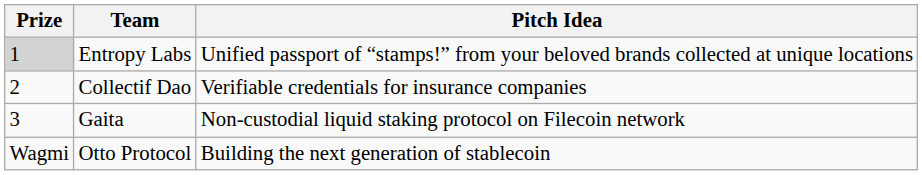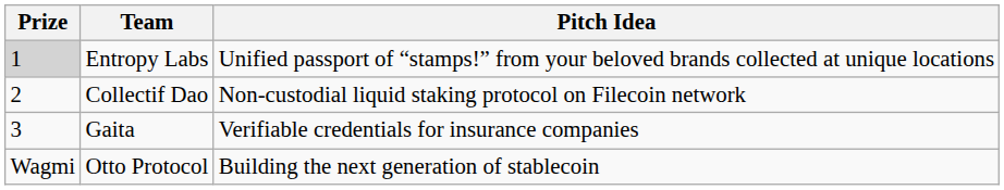Collectif Dao | Pitch Idea: Verifiable credentials for insurance companies -> Non-custodial liquid staking protocol on Filecoin network
Gaita | Pitch Idea: Non-custodial liquid staking protocol on Filecoin network -> Verifiable credentials for insurance companies
